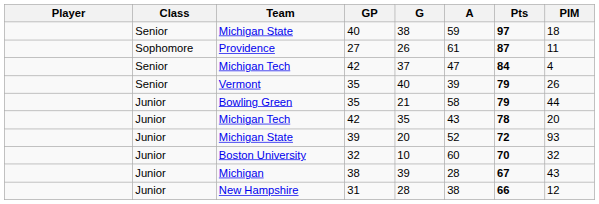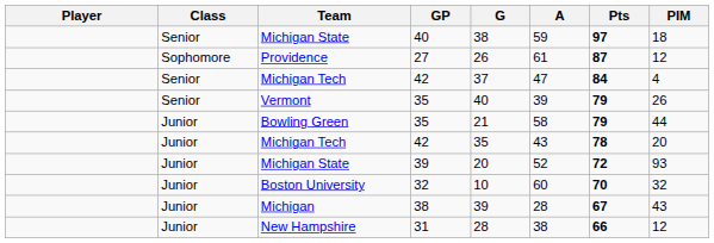Providence | PIM: 11 -> 12
